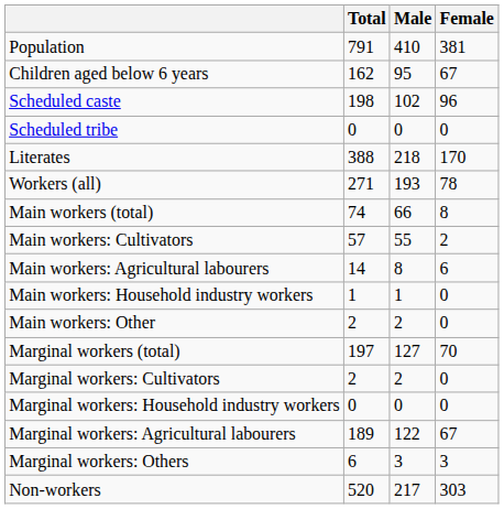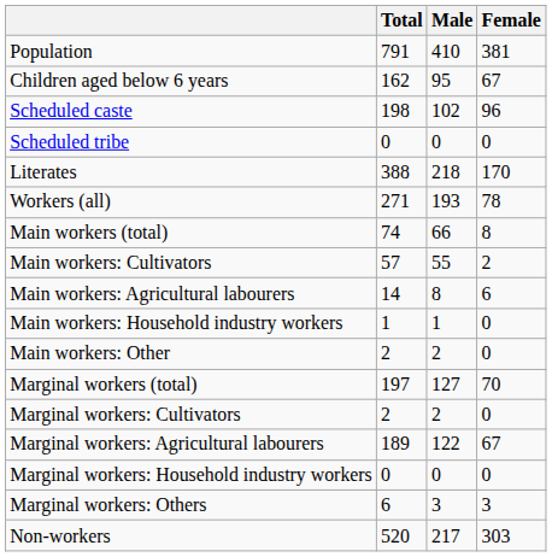rows swapped: Marginal workers: Agricultural labourers <-> Marginal workers: Household industry workers
